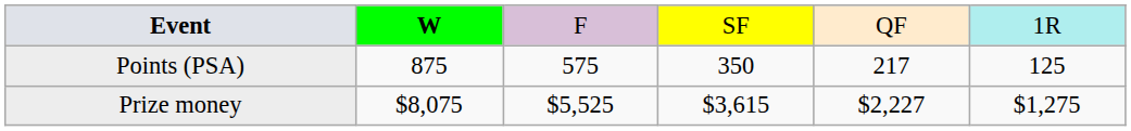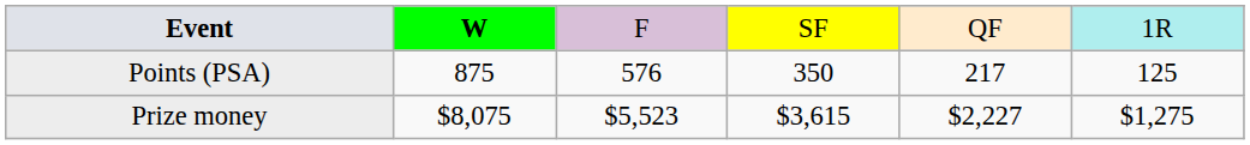Points (PSA) | column 3: 575 -> 576
Prize money | column 3: $5,525 -> $5,523
